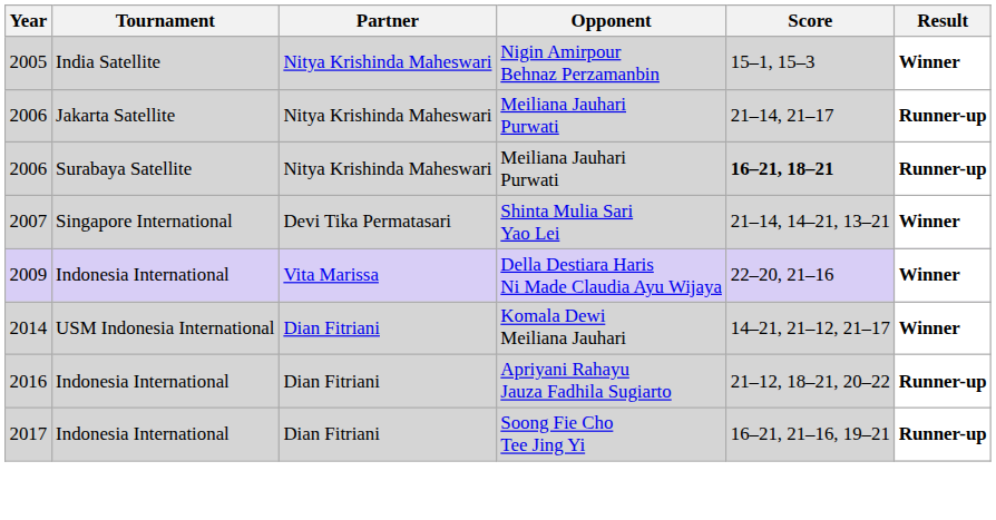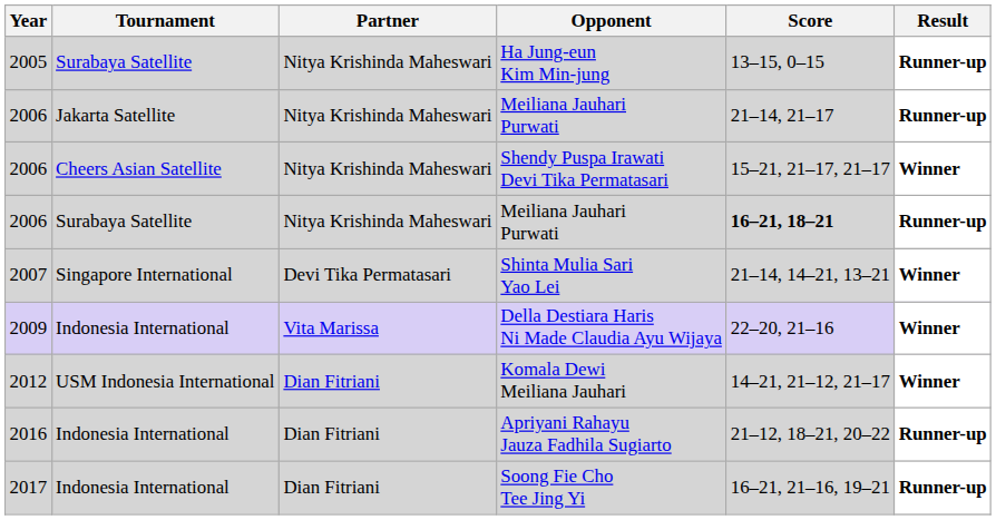- row: 2005 | India Satellite | Nitya Krishinda Maheswari | Nigin Amirpour Behnaz Perzamanbin | 15–1, 15–3 | Winner
+ row: 2005 | Surabaya Satellite | Nitya Krishinda Maheswari | Ha Jung-eun Kim Min-jung | 13–15, 0–15 | Runner-up
+ row: 2006 | Cheers Asian Satellite | Nitya Krishinda Maheswari | Shendy Puspa Irawati Devi Tika Permatasari | 15–21, 21–17, 21–17 | Winner
Komala Dewi Meiliana Jauhari | Year: 2014 -> 2012
